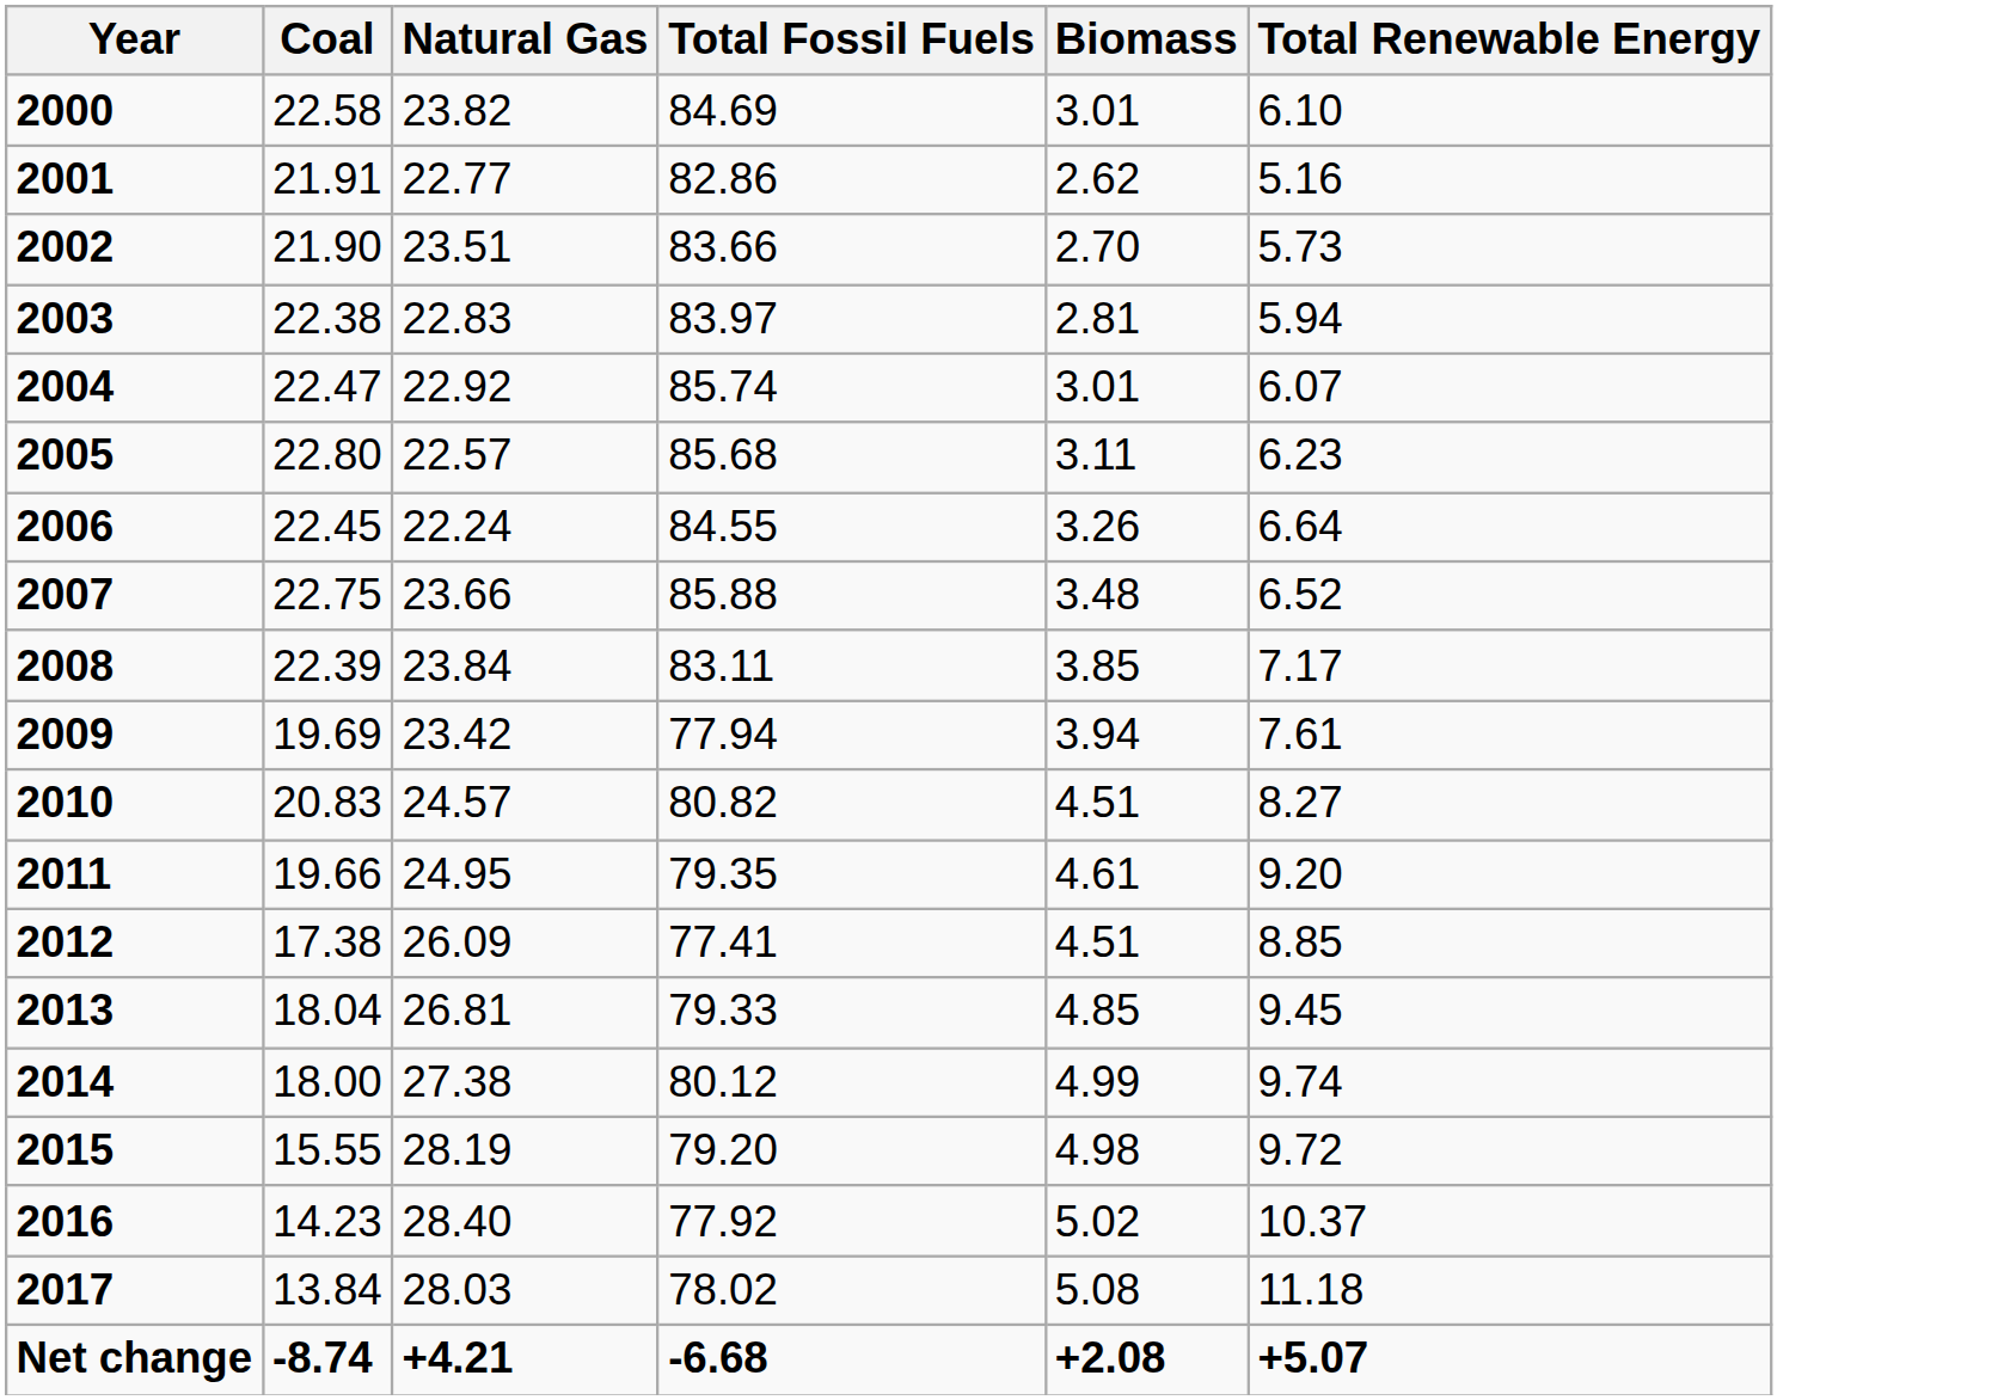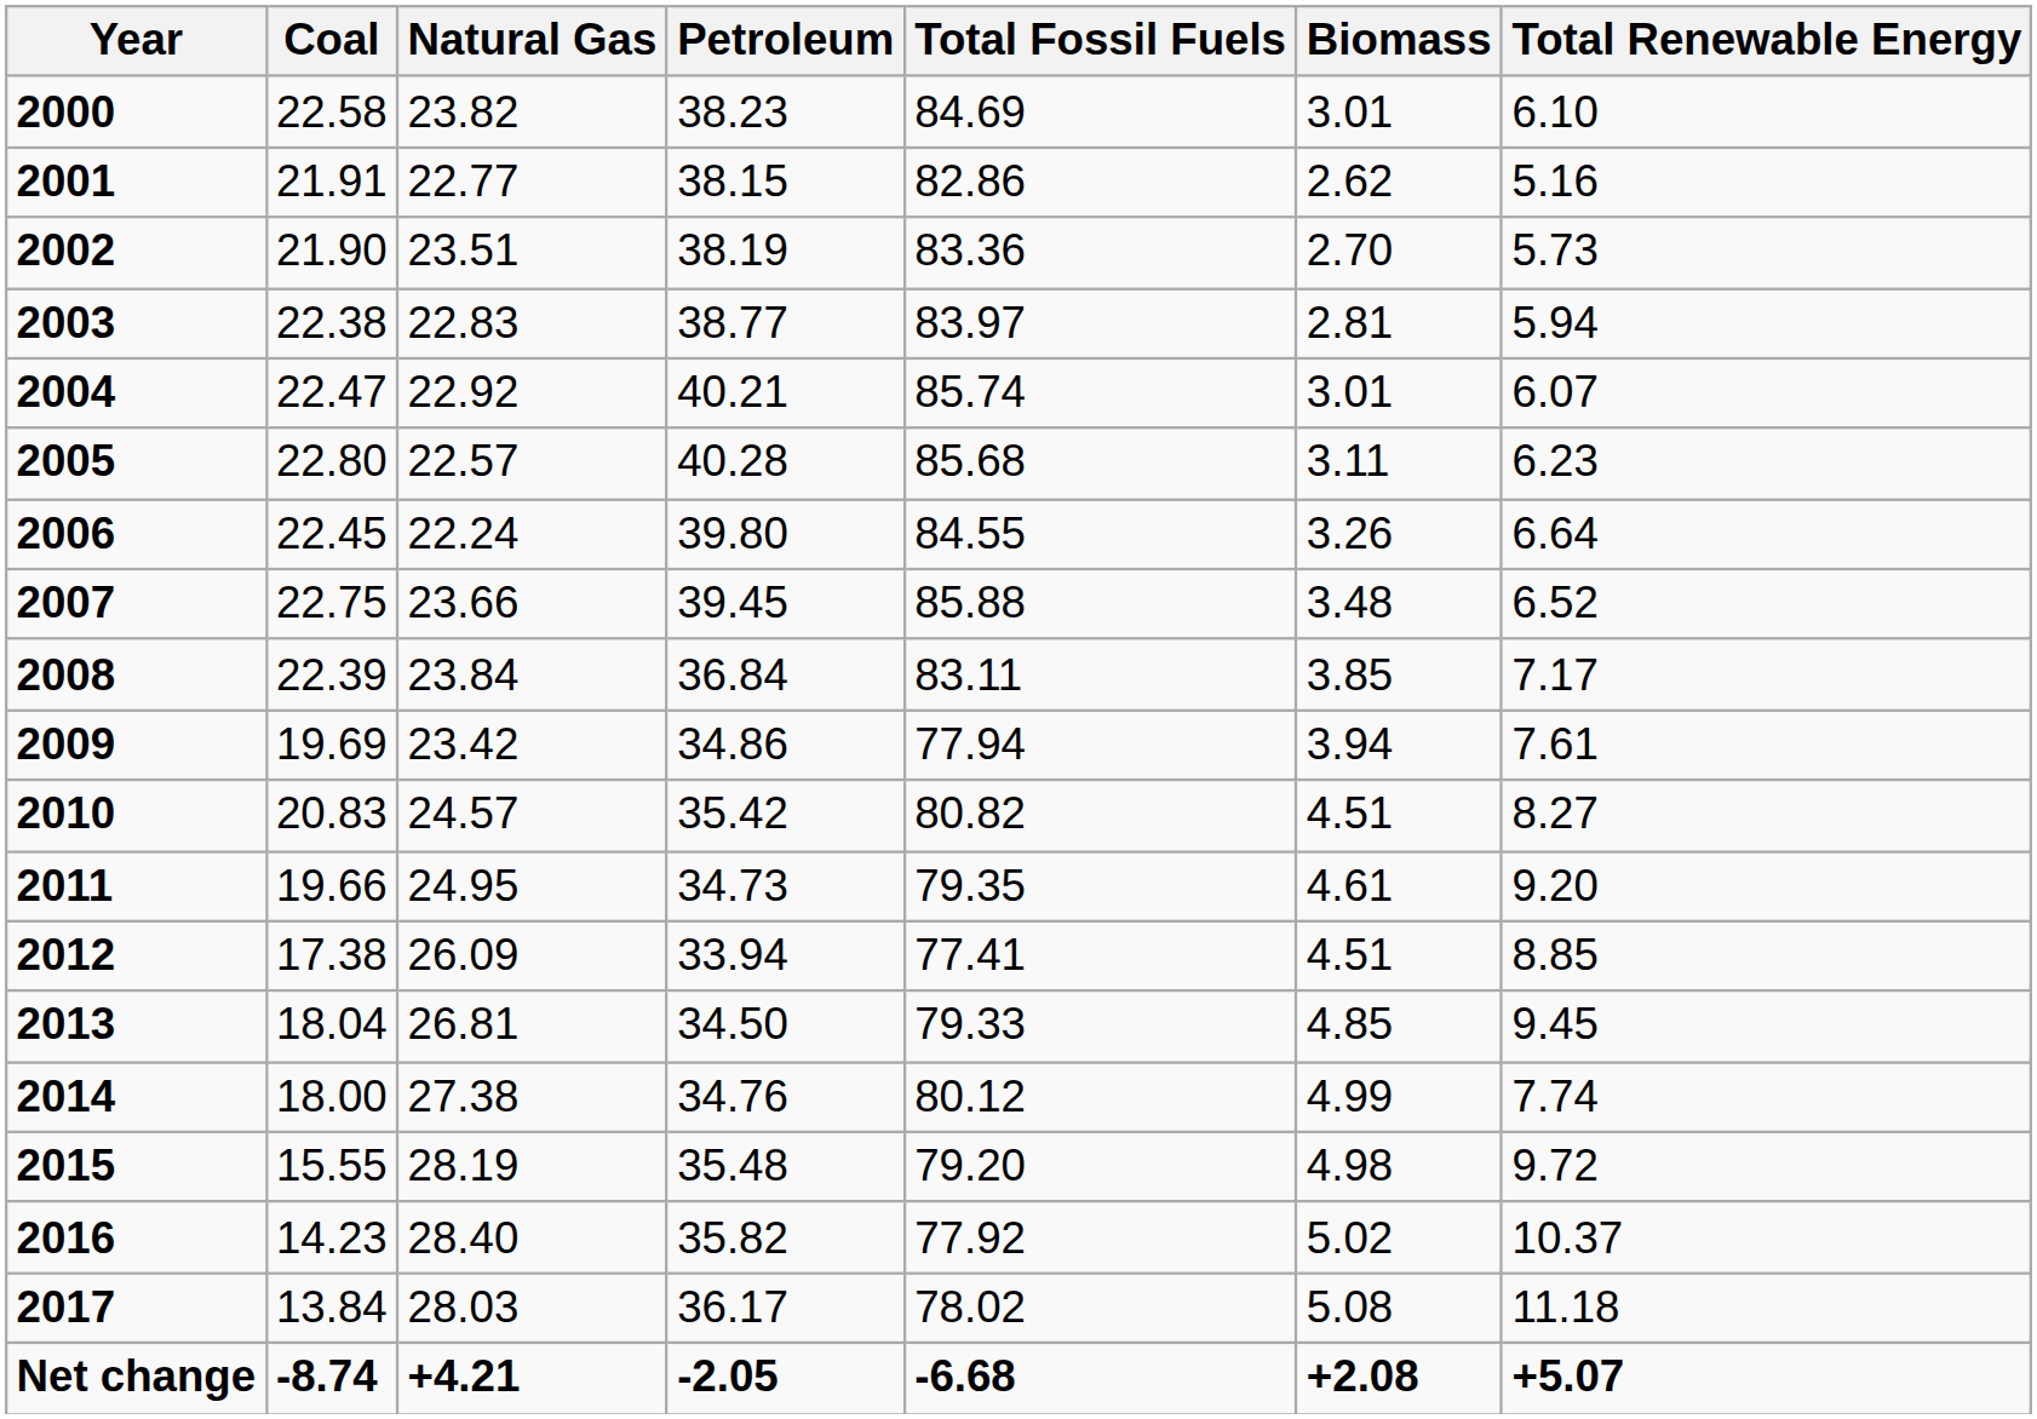+ column: Petroleum | 38.23 | 38.15 | 38.19 | 38.77 | 40.21 | 40.28 | 39.80 | 39.45 | 36.84 | 34.86 | 35.42 | 34.73 | 33.94 | 34.50 | 34.76 | 35.48 | 35.82 | 36.17 | -2.05
2002 | Total Fossil Fuels: 83.66 -> 83.36
2014 | Total Renewable Energy: 9.74 -> 7.74
